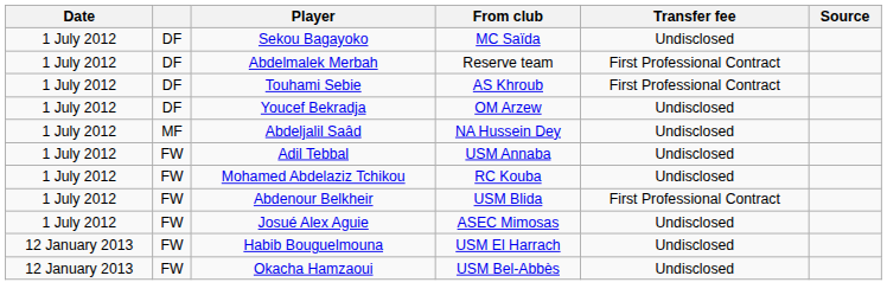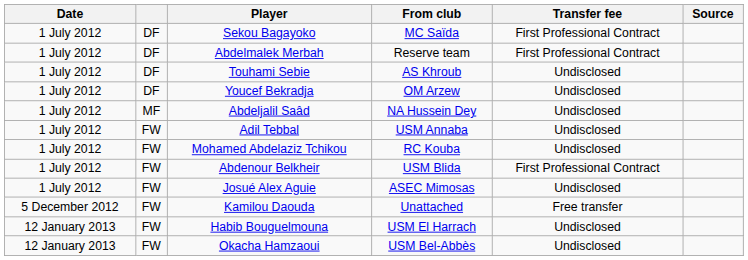Sekou Bagayoko | Transfer fee: Undisclosed -> First Professional Contract
Touhami Sebie | Transfer fee: First Professional Contract -> Undisclosed
+ row: 5 December 2012 | FW | Kamilou Daouda | Unattached | Free transfer
